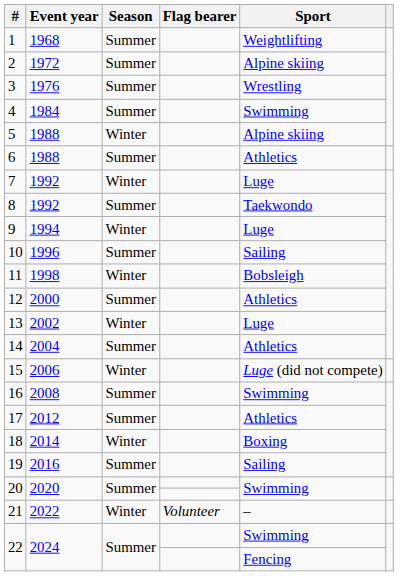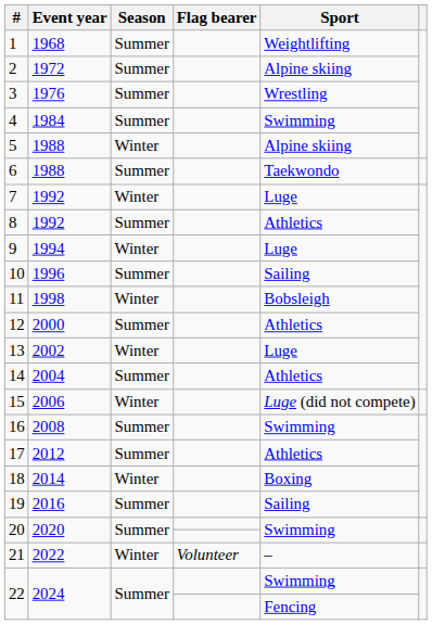6 | Sport: Athletics -> Taekwondo
8 | Sport: Taekwondo -> Athletics
